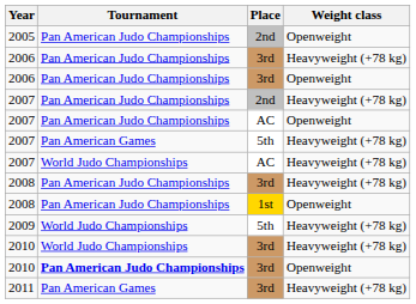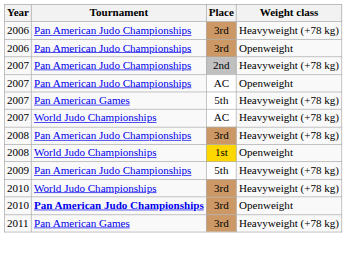- row: 2005 | Pan American Judo Championships | 2nd | Openweight
2008 / Openweight | Tournament: Pan American Judo Championships -> World Judo Championships
2009 | Tournament: World Judo Championships -> Pan American Judo Championships
